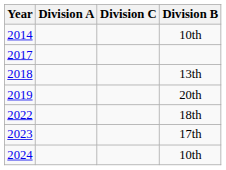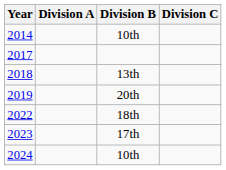columns swapped: Division B <-> Division C
